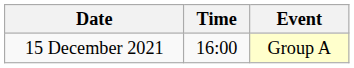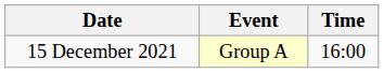columns swapped: Time <-> Event
